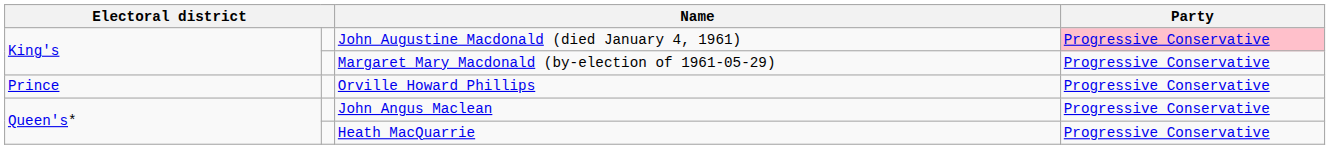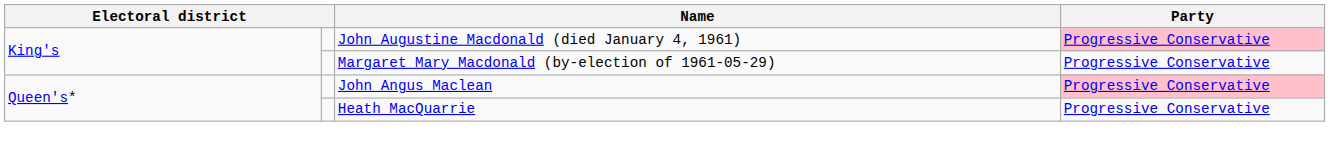- row: Prince | Orville Howard Phillips | Progressive Conservative
John Angus Maclean | Party: no background -> pink background
